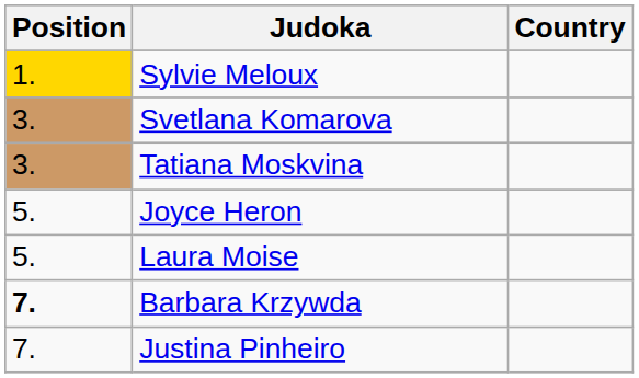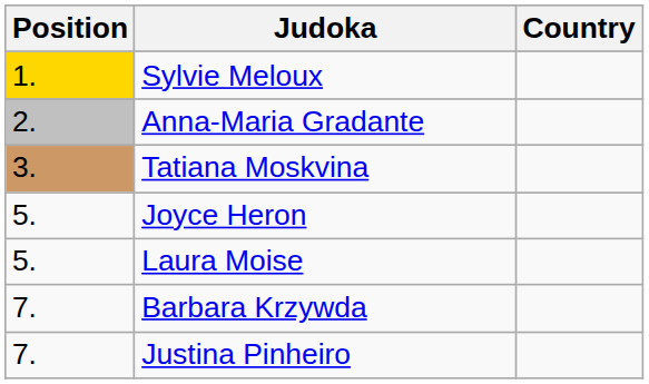+ row: 2. | Anna-Maria Gradante
- row: 3. | Svetlana Komarova
Barbara Krzywda | Position: bold -> normal
